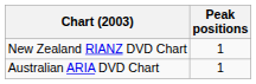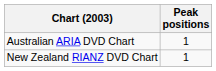rows swapped: Australian ARIA DVD Chart <-> New Zealand RIANZ DVD Chart
